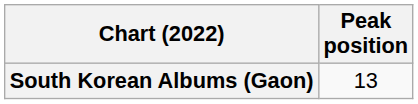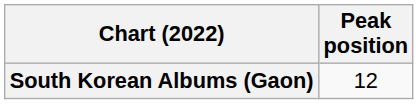South Korean Albums (Gaon) | Peak position: 13 -> 12
